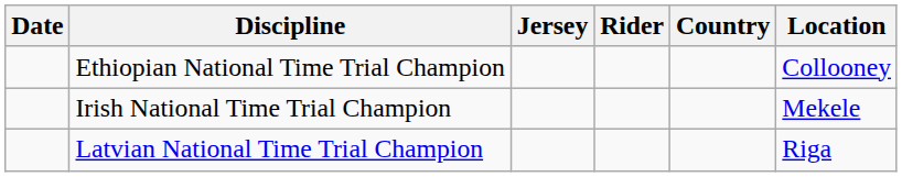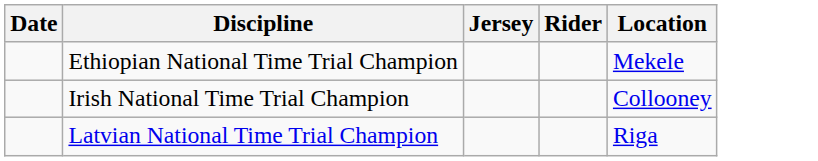- column: Country
Ethiopian National Time Trial Champion | Location: Collooney -> Mekele
Irish National Time Trial Champion | Location: Mekele -> Collooney
